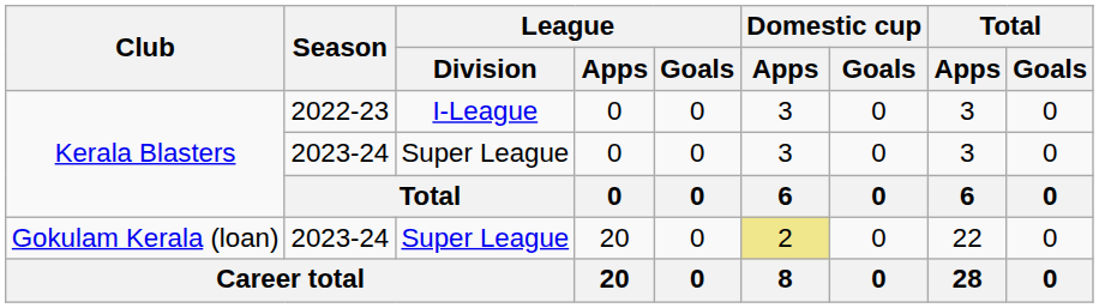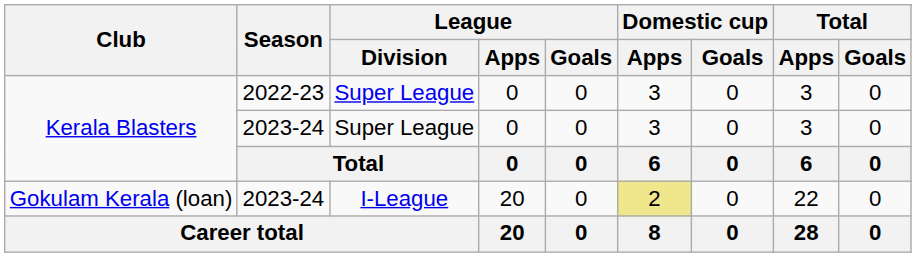Kerala Blasters / 2022-23 | League / Division: I-League -> Super League
Gokulam Kerala (loan) | League / Division: Super League -> I-League
